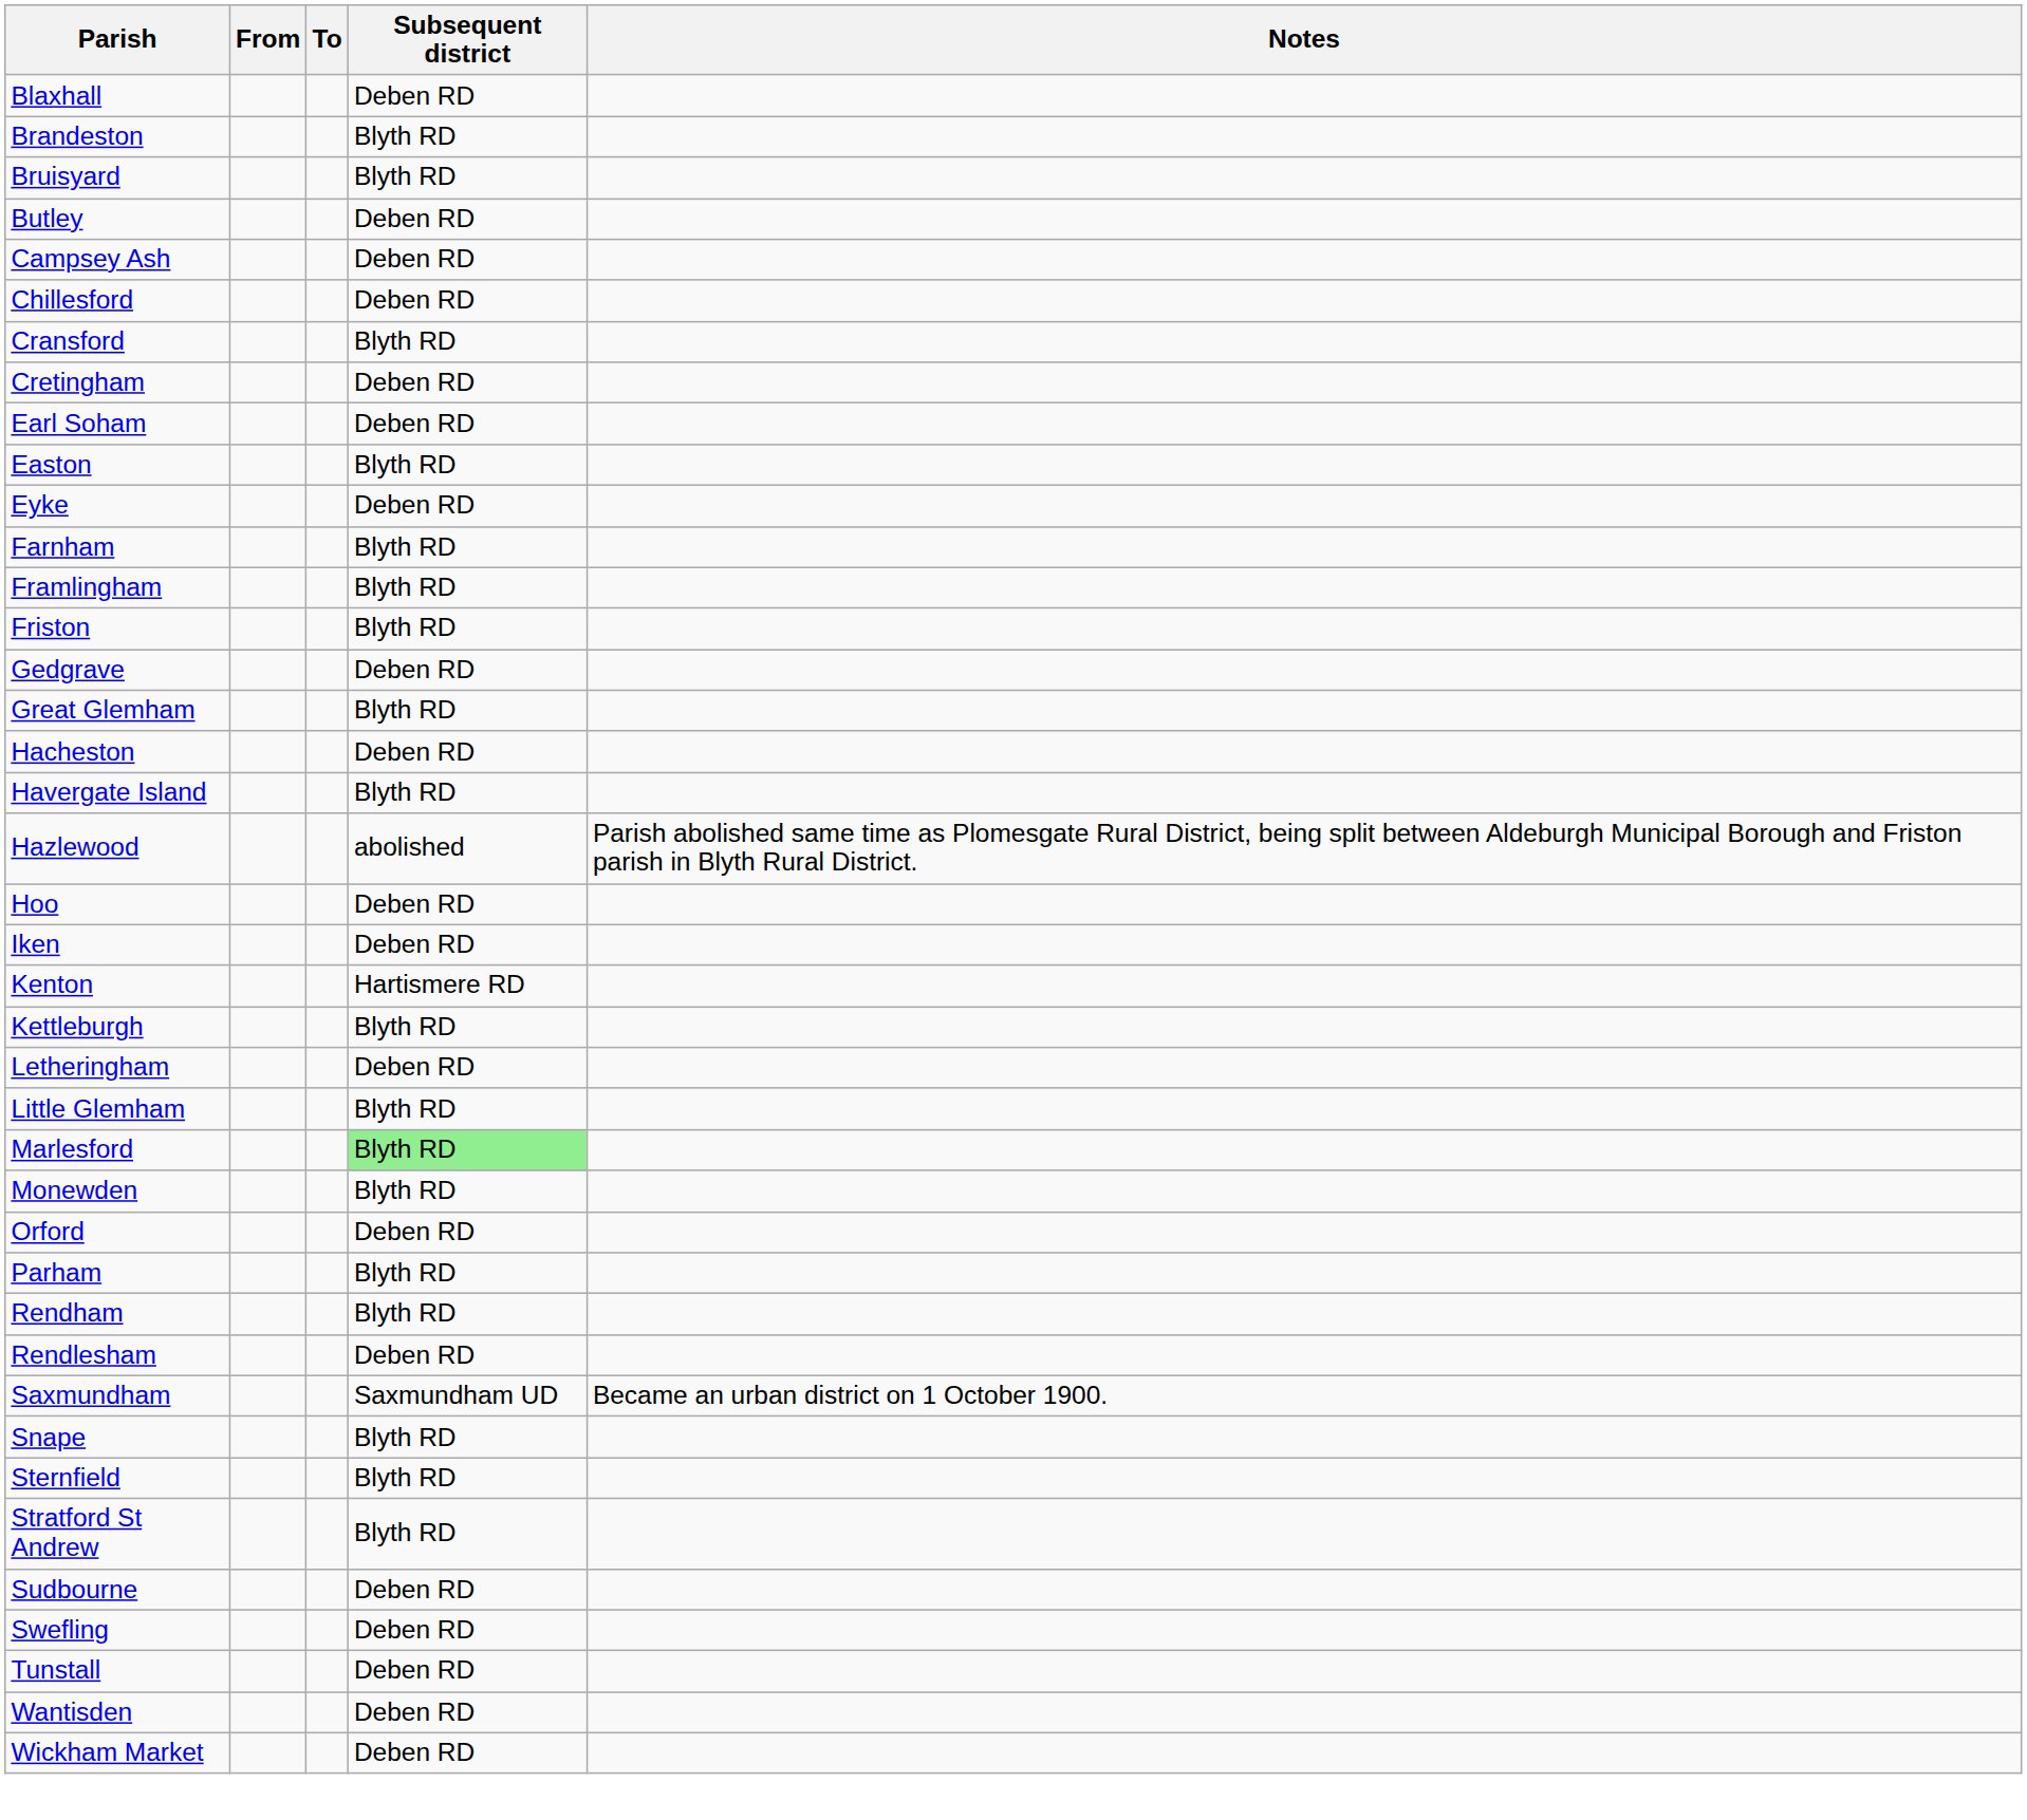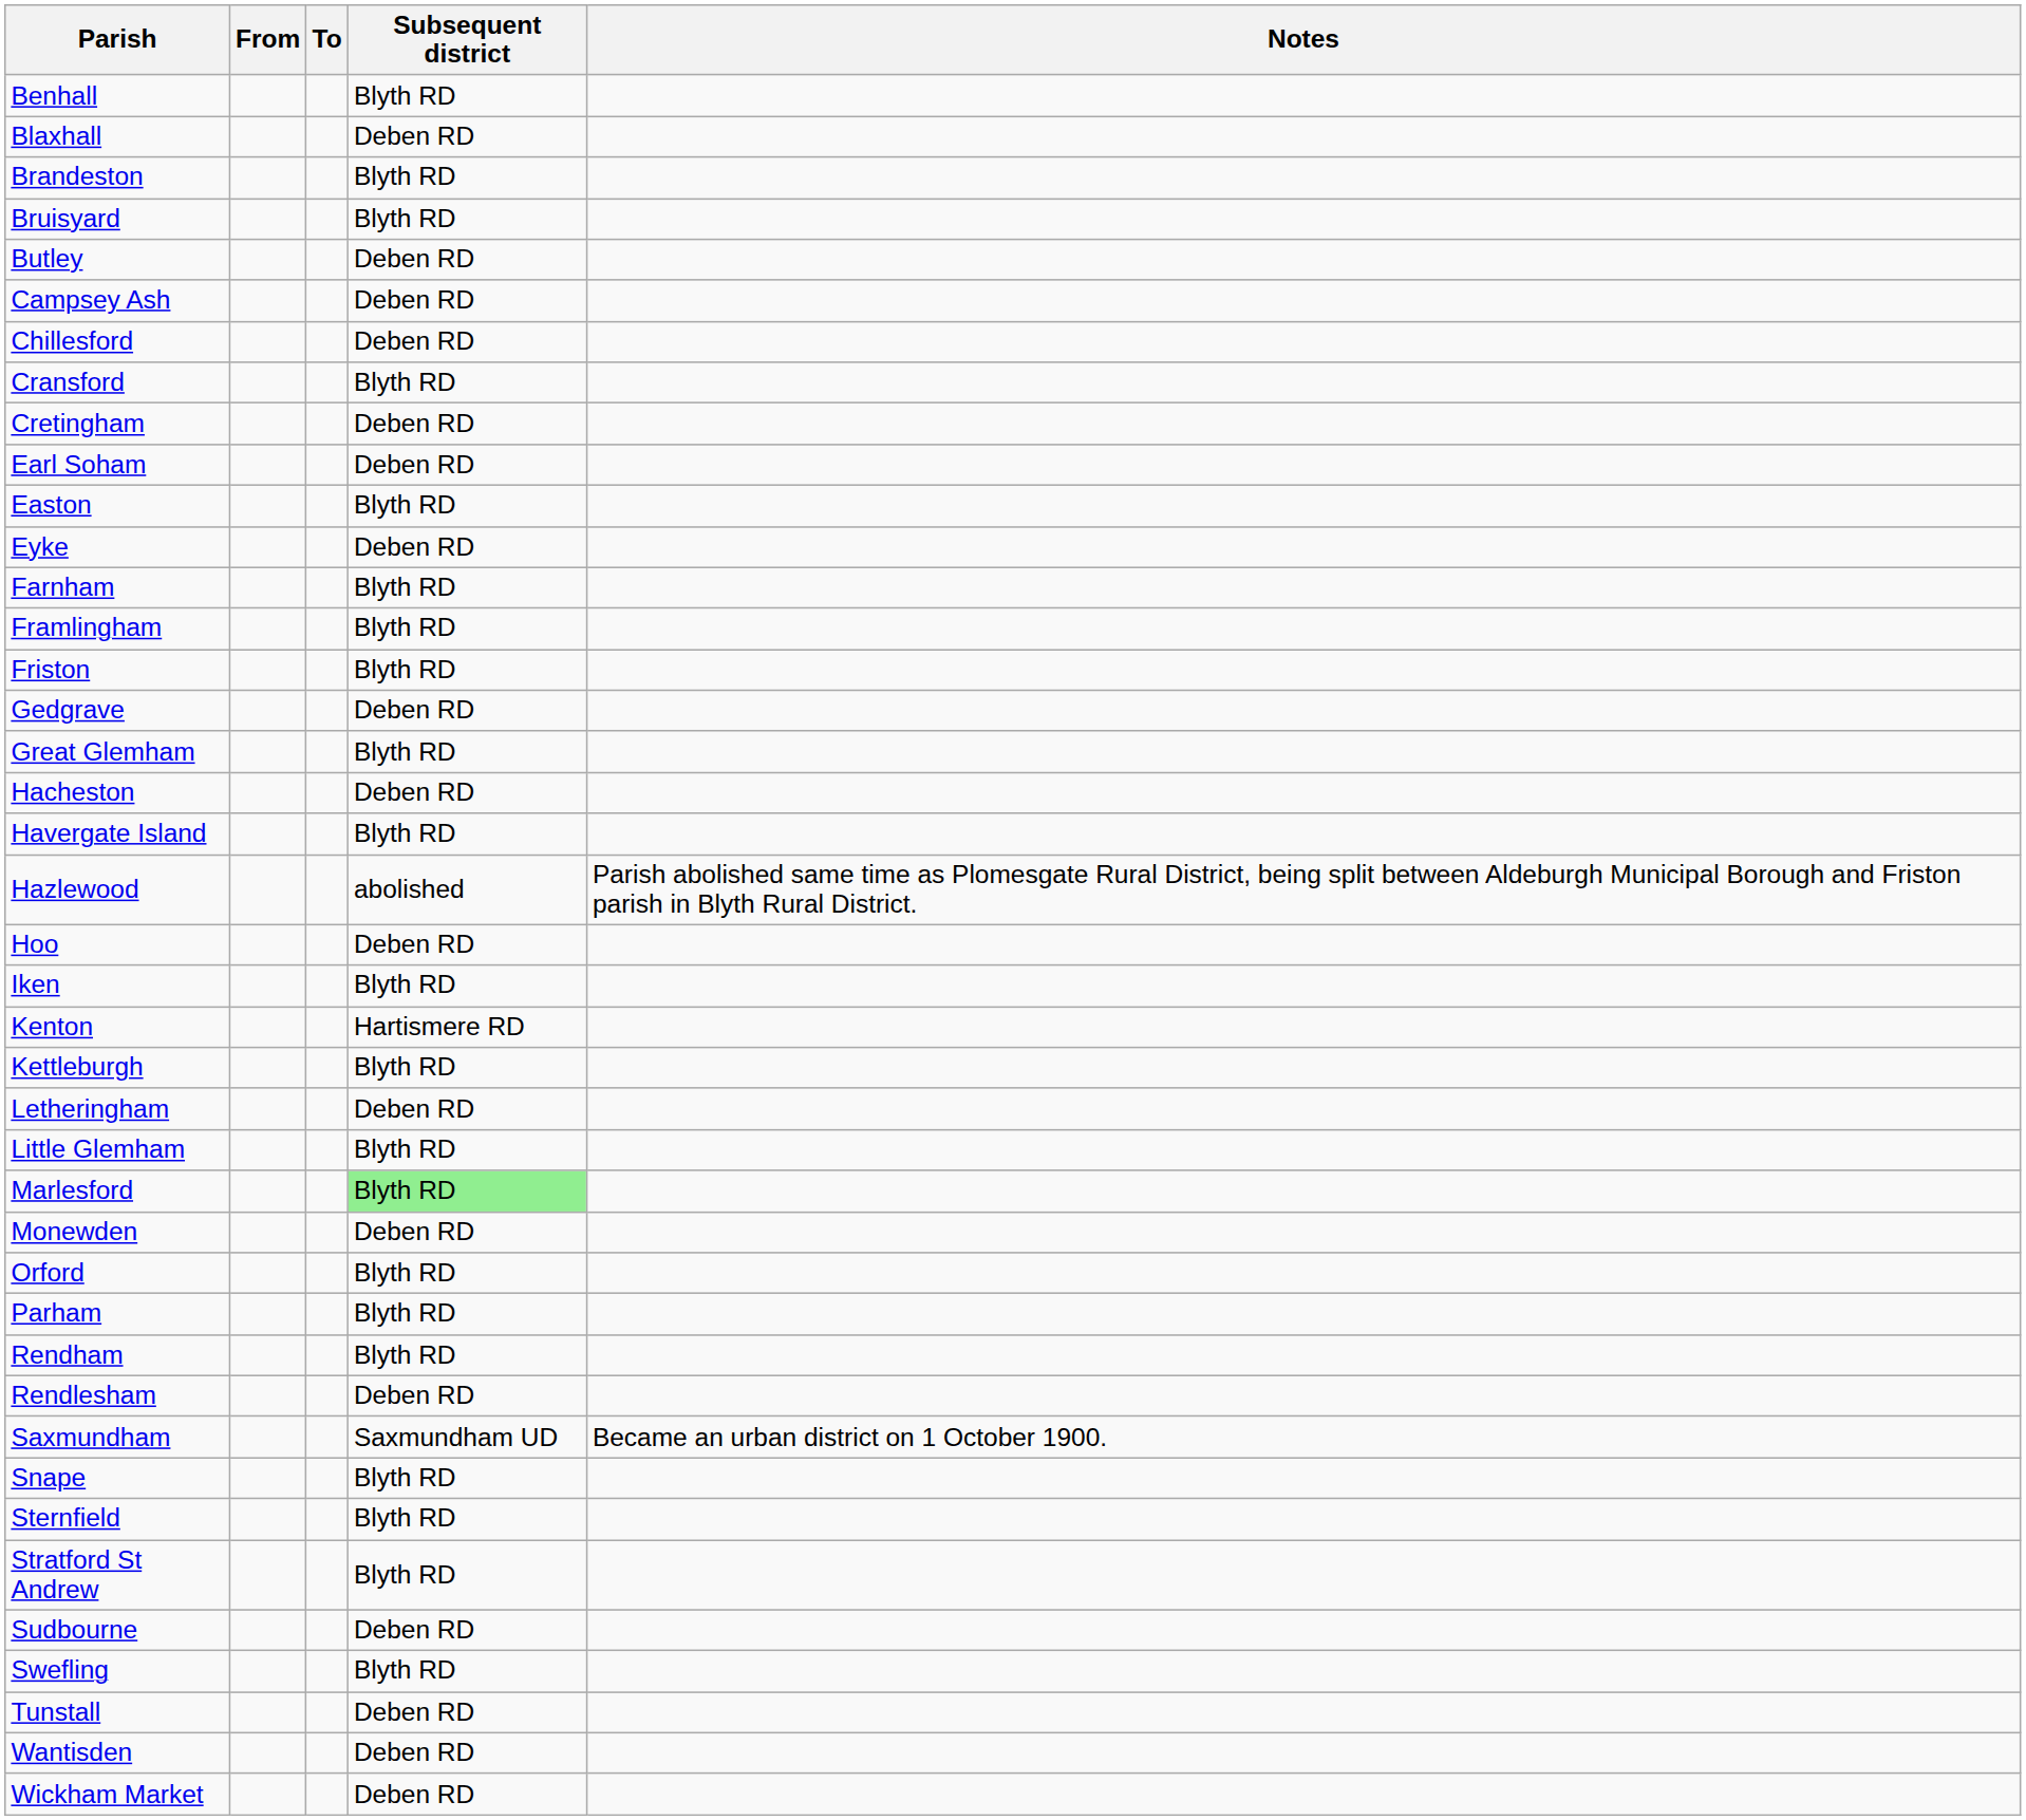+ row: Benhall | Blyth RD
Iken | Subsequent district: Deben RD -> Blyth RD
Monewden | Subsequent district: Blyth RD -> Deben RD
Orford | Subsequent district: Deben RD -> Blyth RD
Swefling | Subsequent district: Deben RD -> Blyth RD
